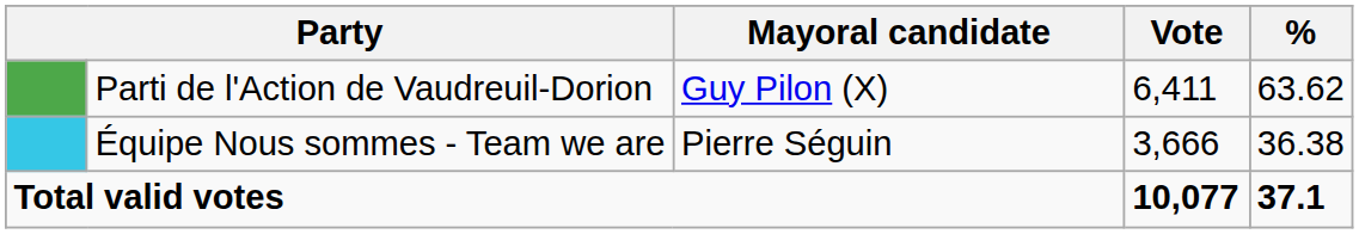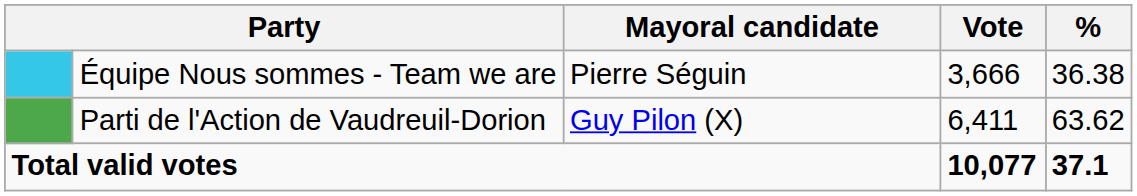rows swapped: Parti de l'Action de Vaudreuil-Dorion <-> Équipe Nous sommes - Team we are
